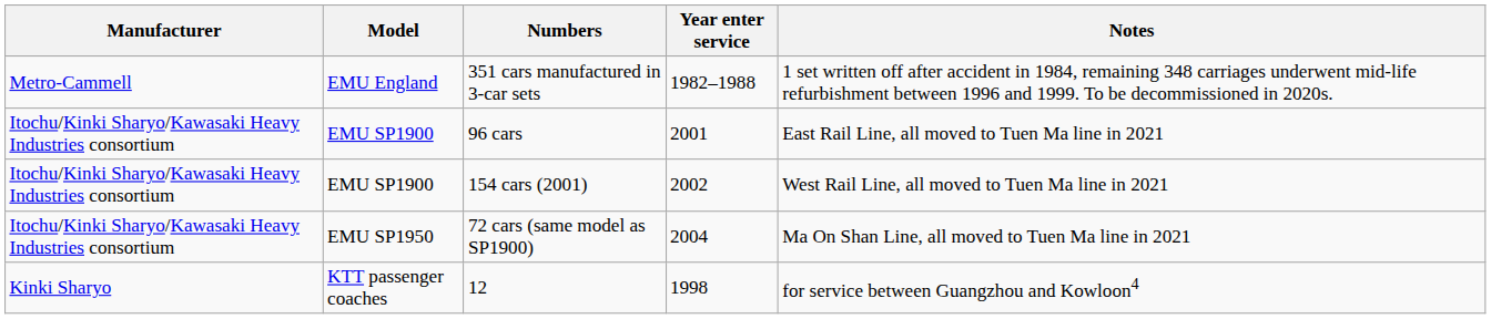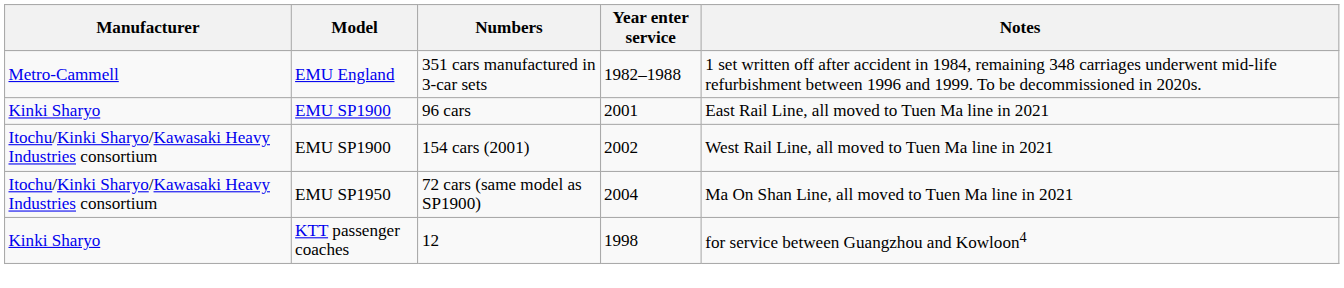96 cars | Manufacturer: Itochu/Kinki Sharyo/Kawasaki Heavy Industries consortium -> Kinki Sharyo
